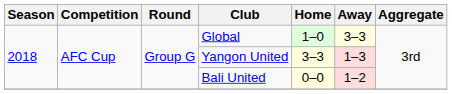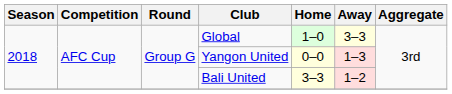Yangon United | Home: 3–3 -> 0–0
Bali United | Home: 0–0 -> 3–3
